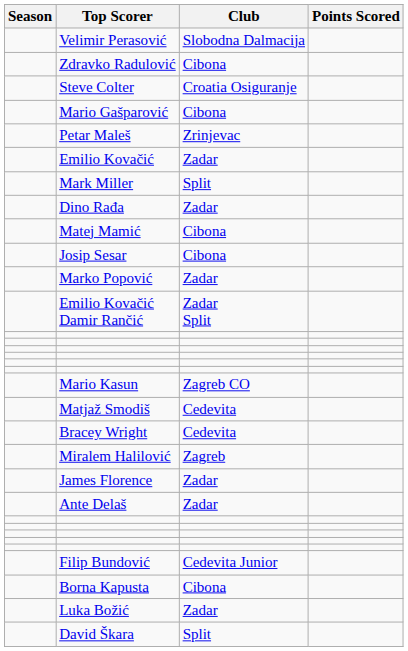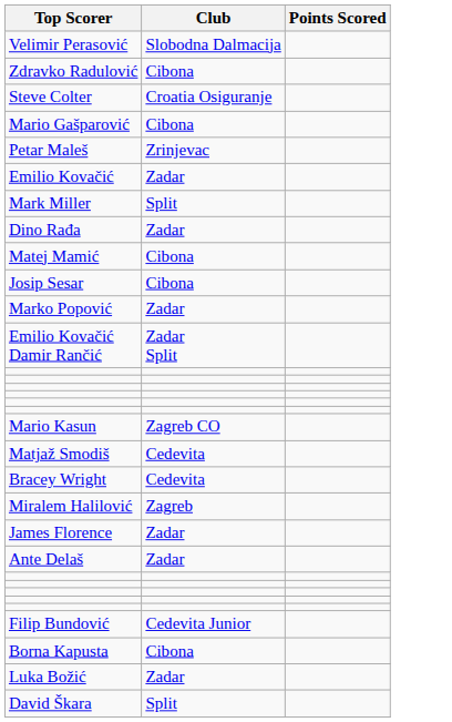- column: Season
